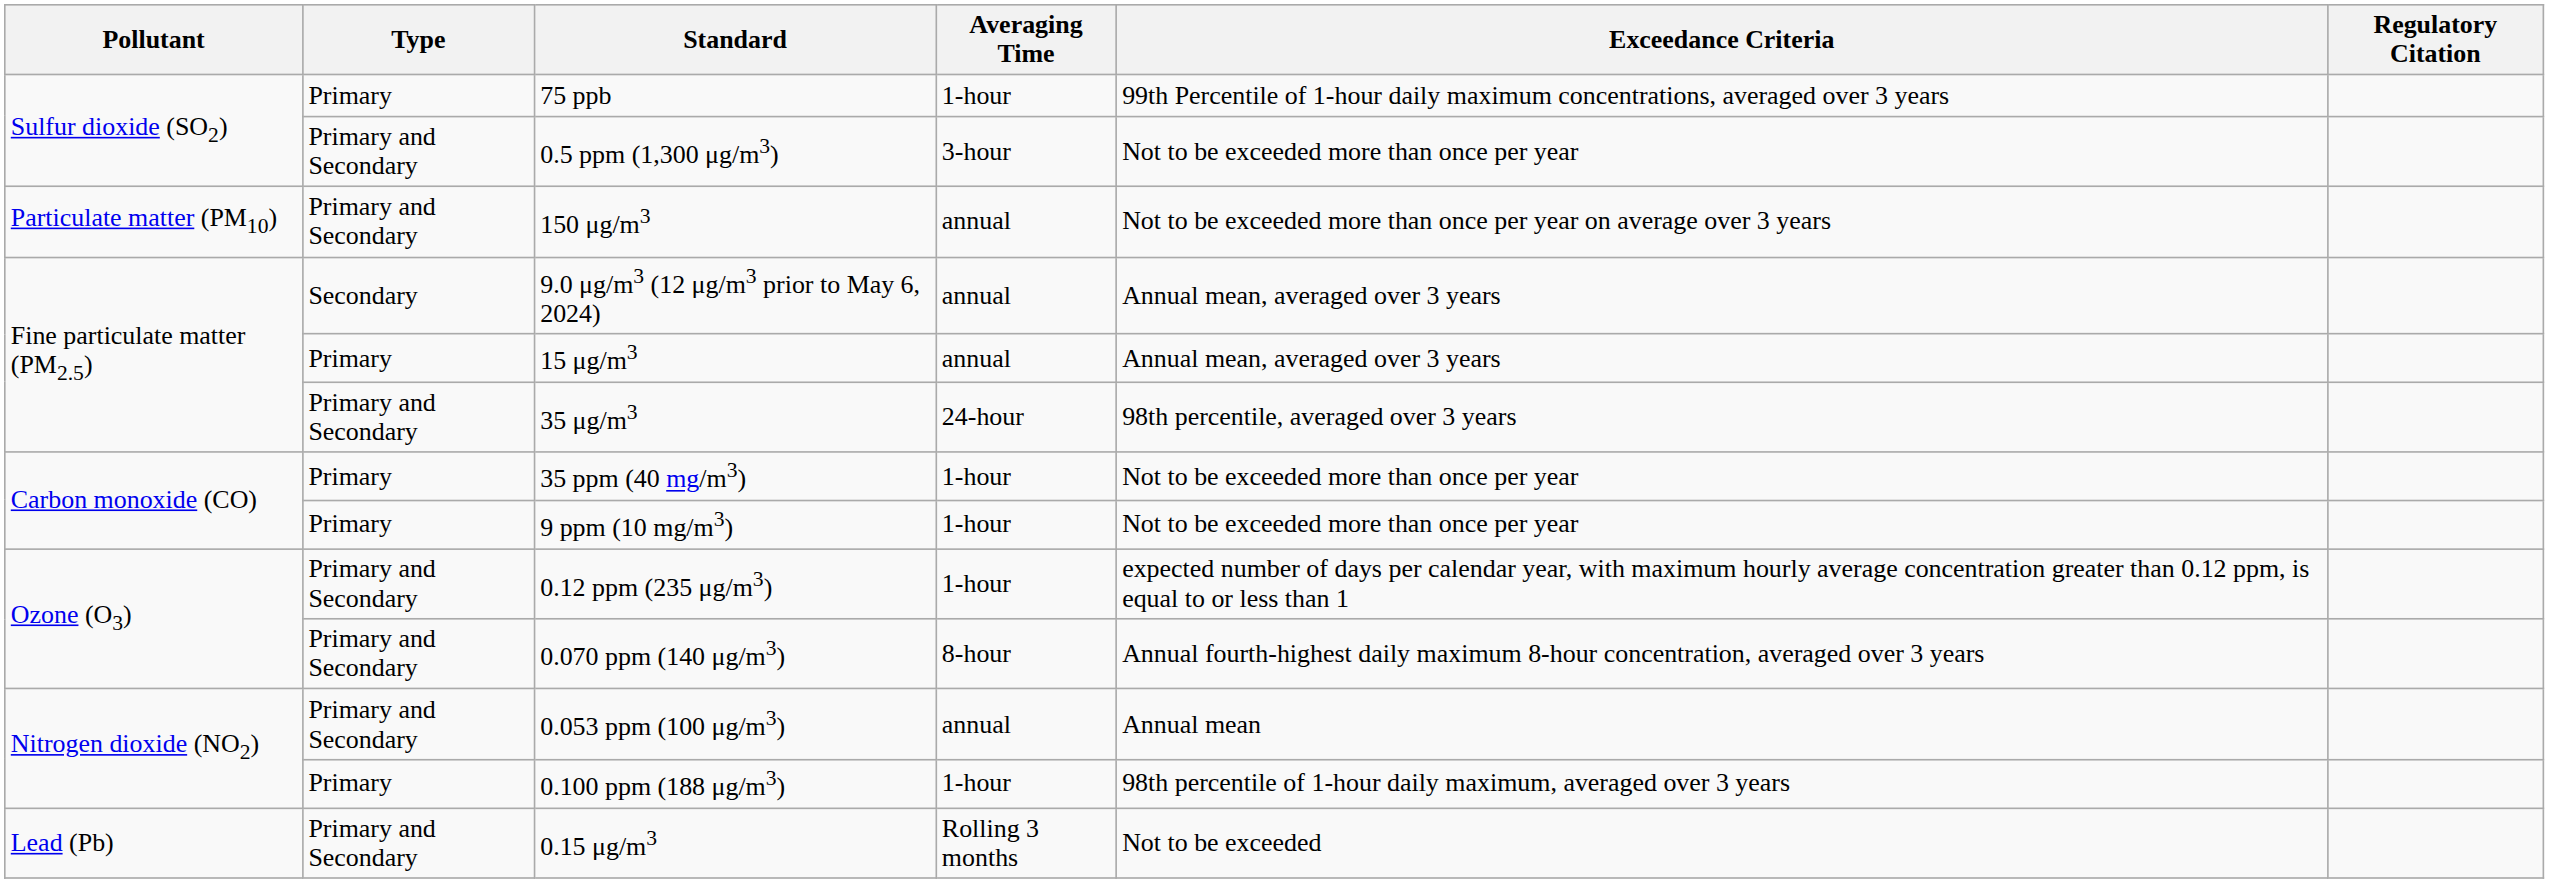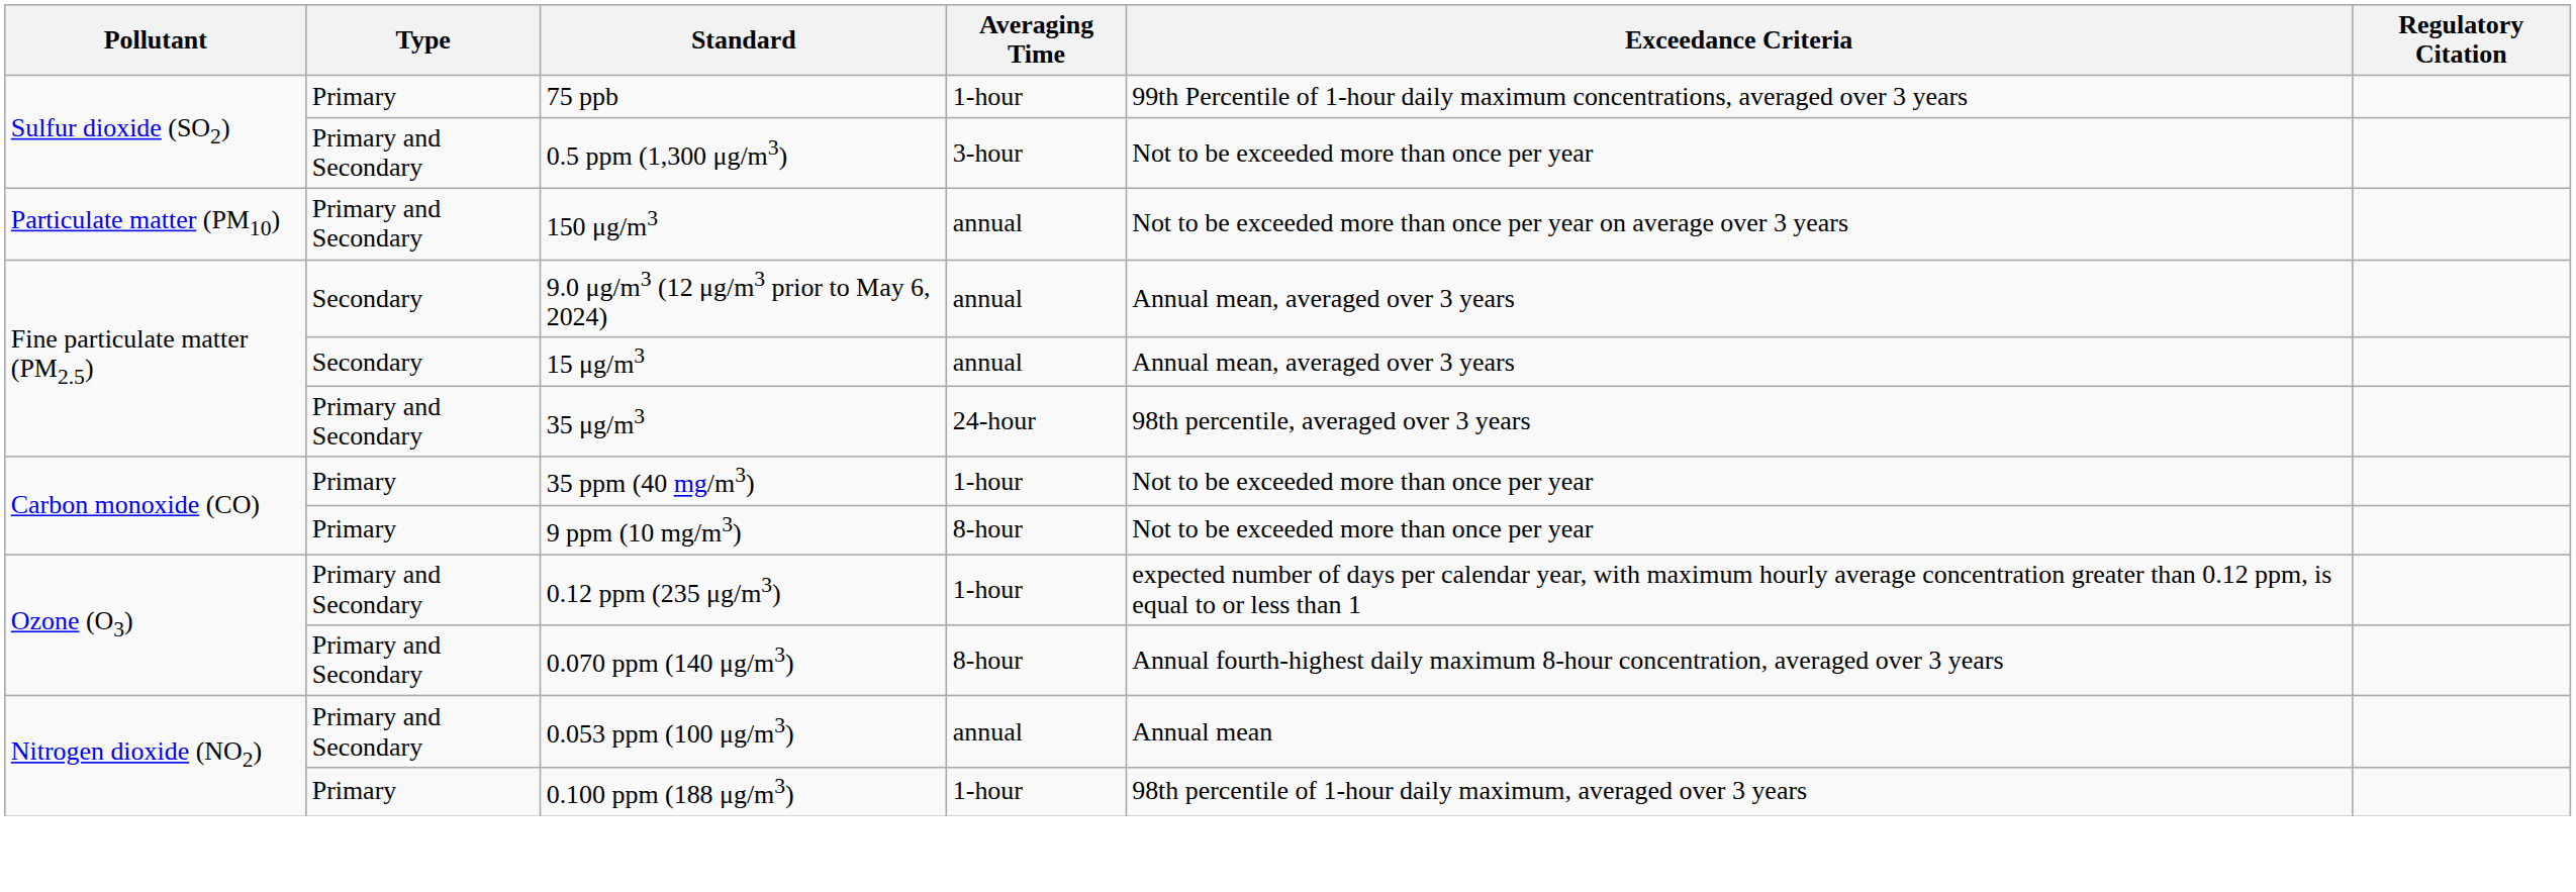15 μg/m3 | Type: Primary -> Secondary
9 ppm (10 mg/m3) | Averaging Time: 1-hour -> 8-hour
- row: Lead (Pb) | Primary and Secondary | 0.15 μg/m3 | Rolling 3 months | Not to be exceeded
